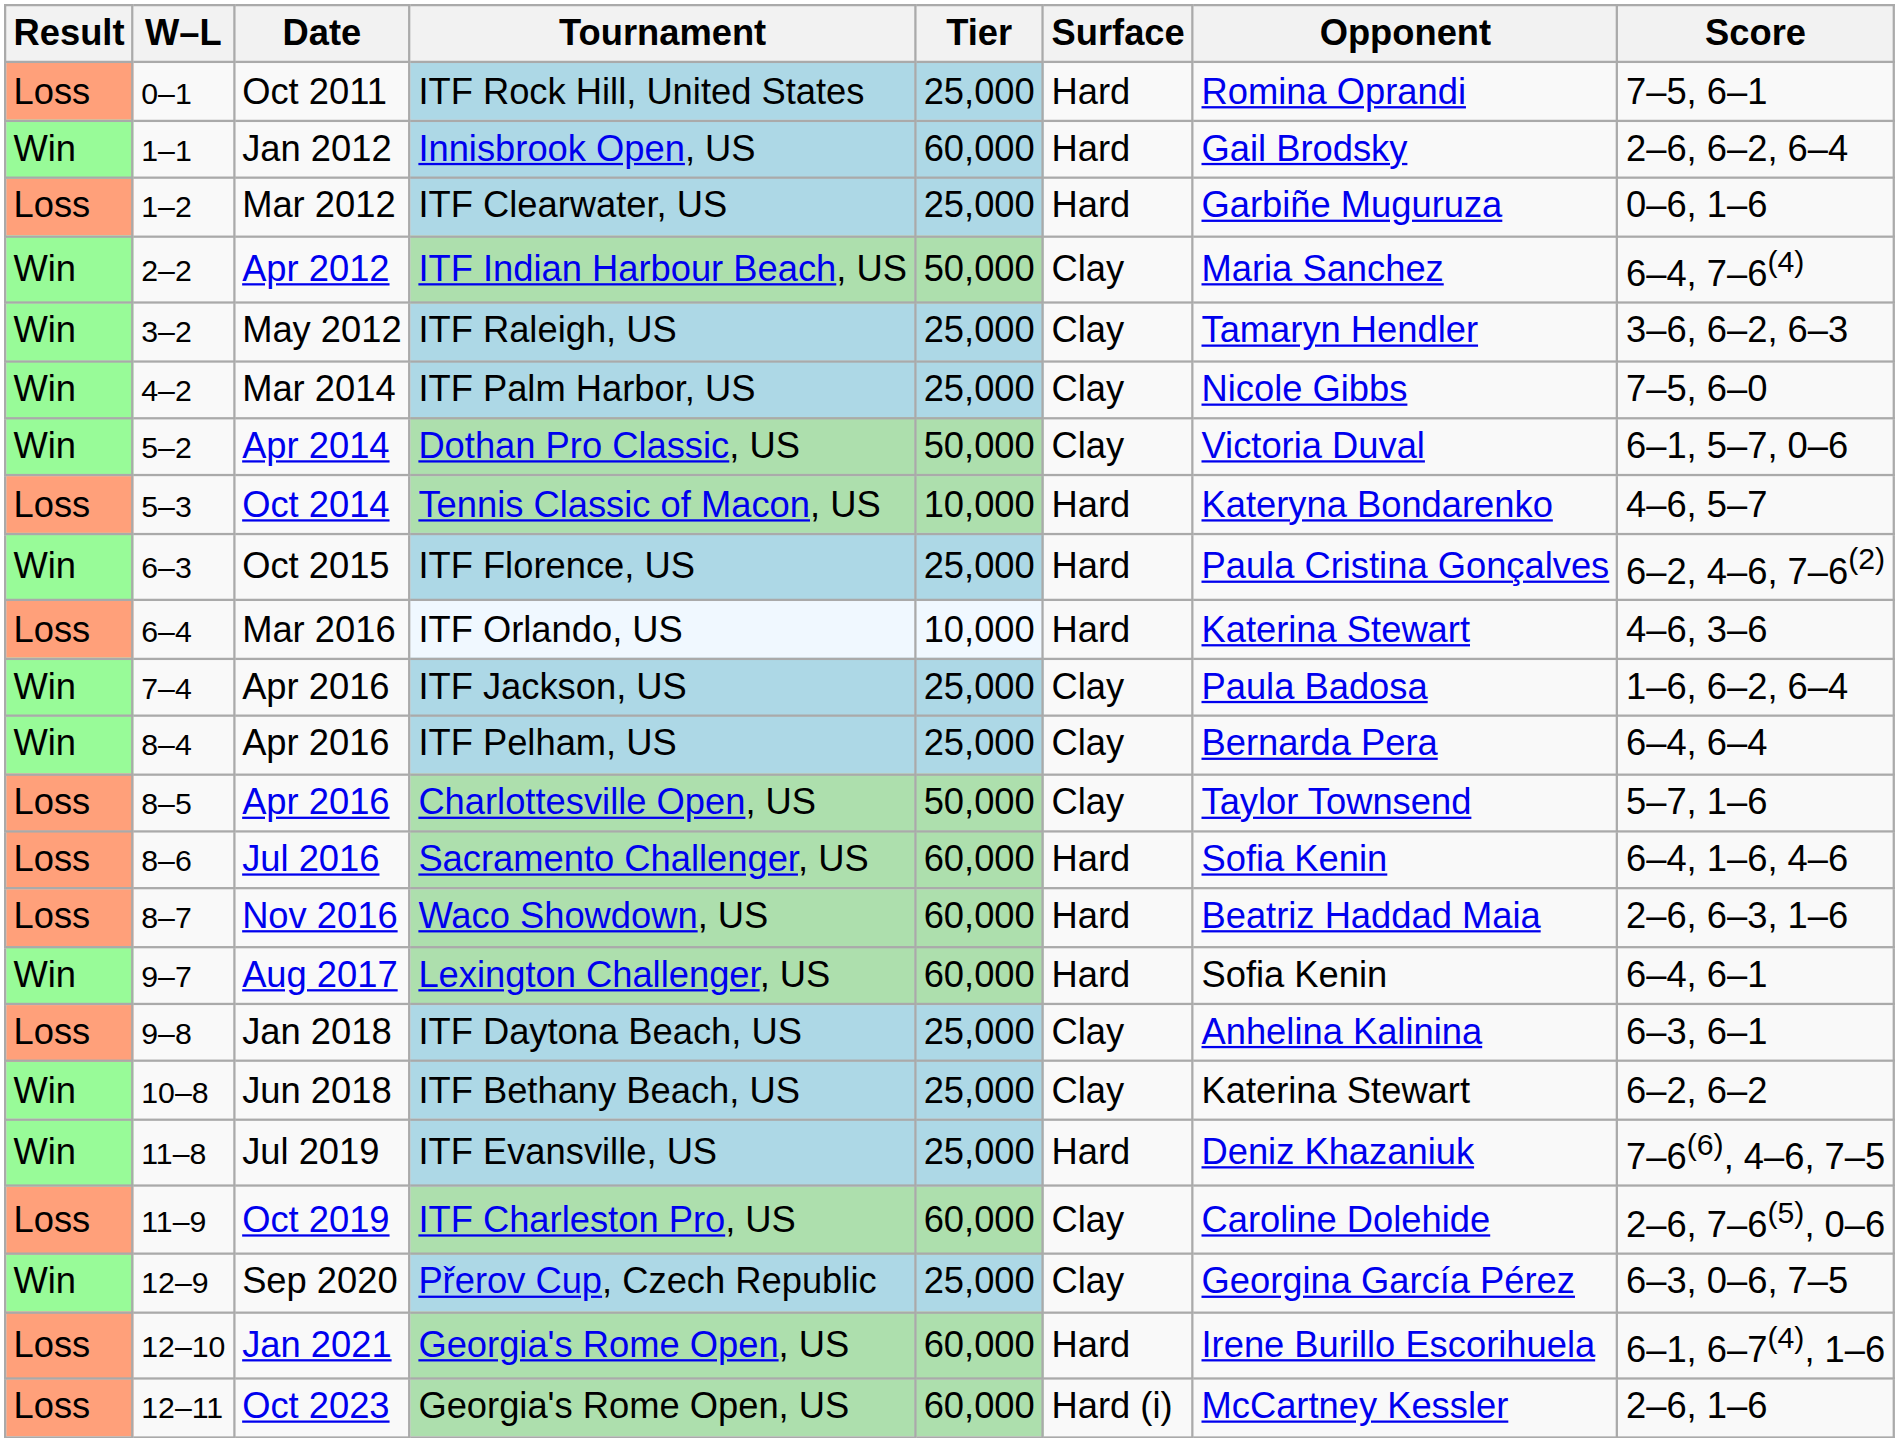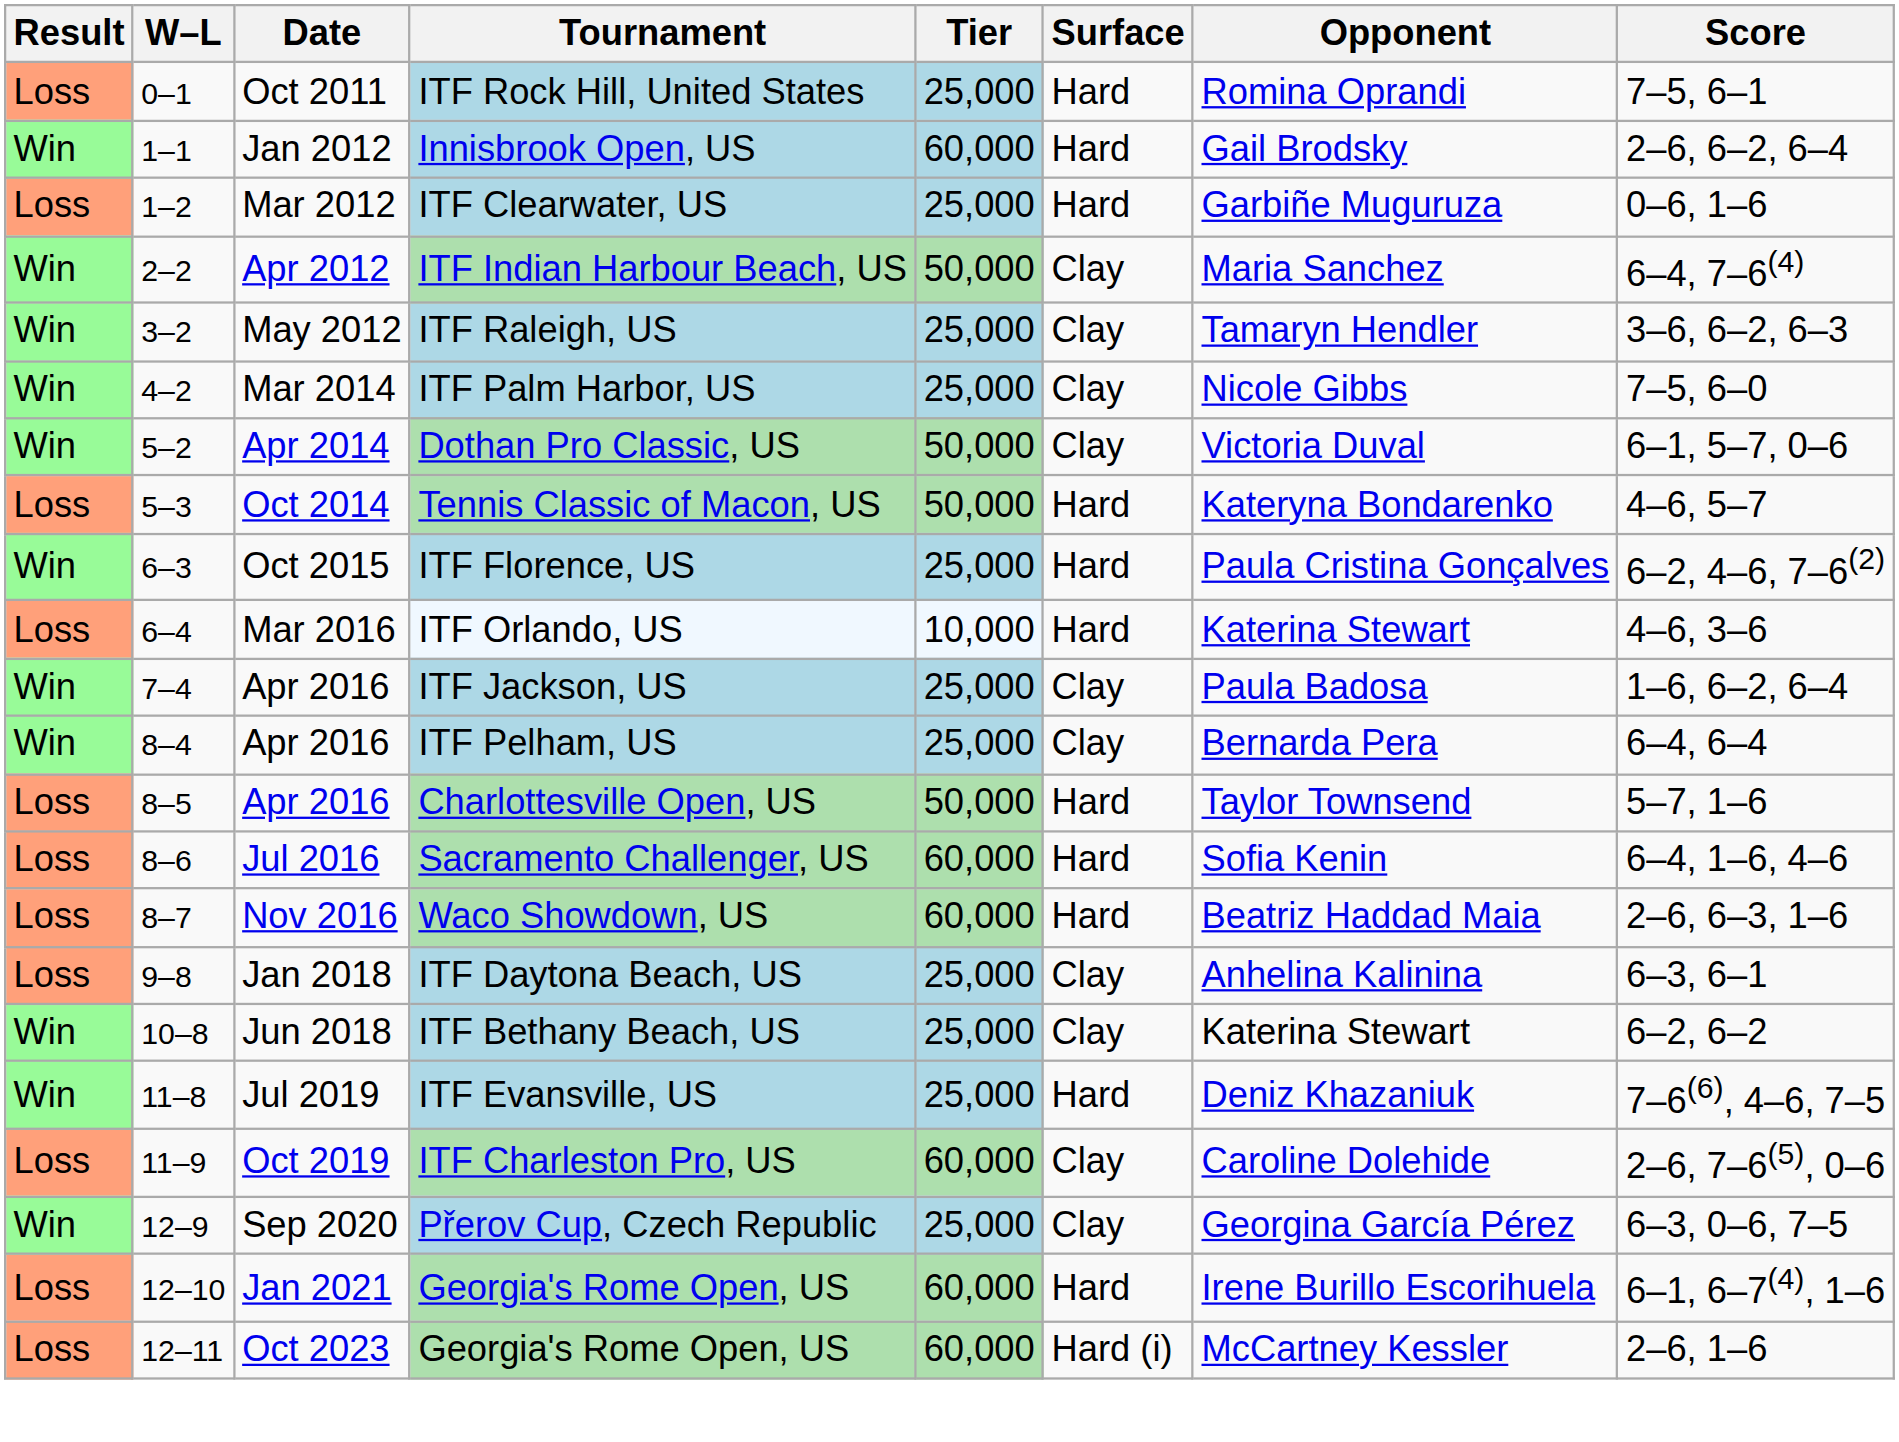Tennis Classic of Macon, US | Tier: 10,000 -> 50,000
Charlottesville Open, US | Surface: Clay -> Hard
- row: Win | 9–7 | Aug 2017 | Lexington Challenger, US | 60,000 | Hard | Sofia Kenin | 6–4, 6–1
